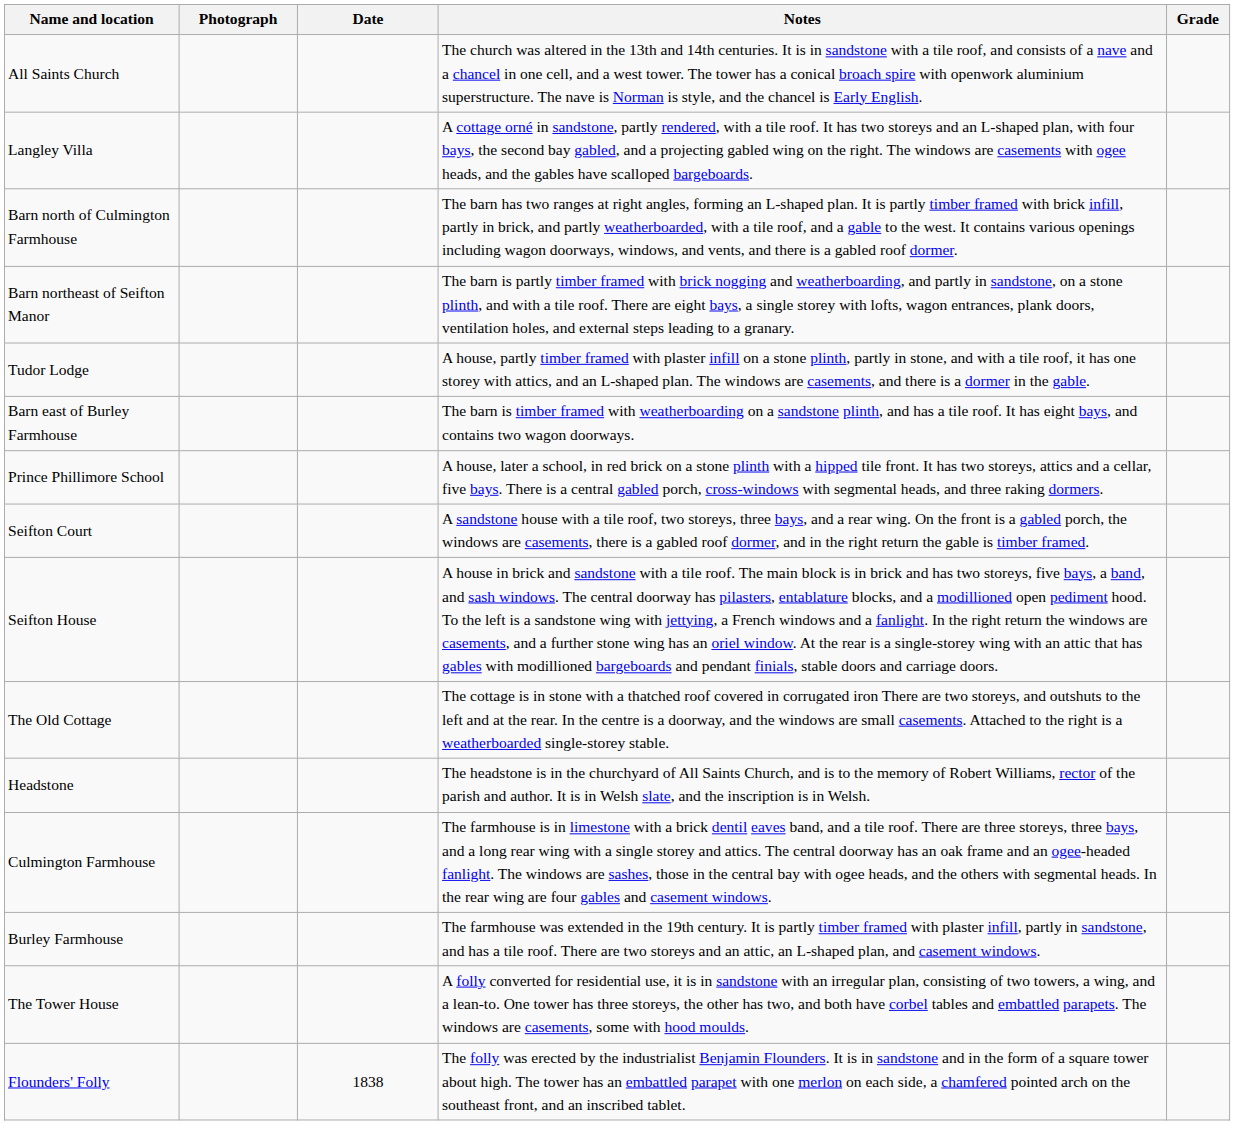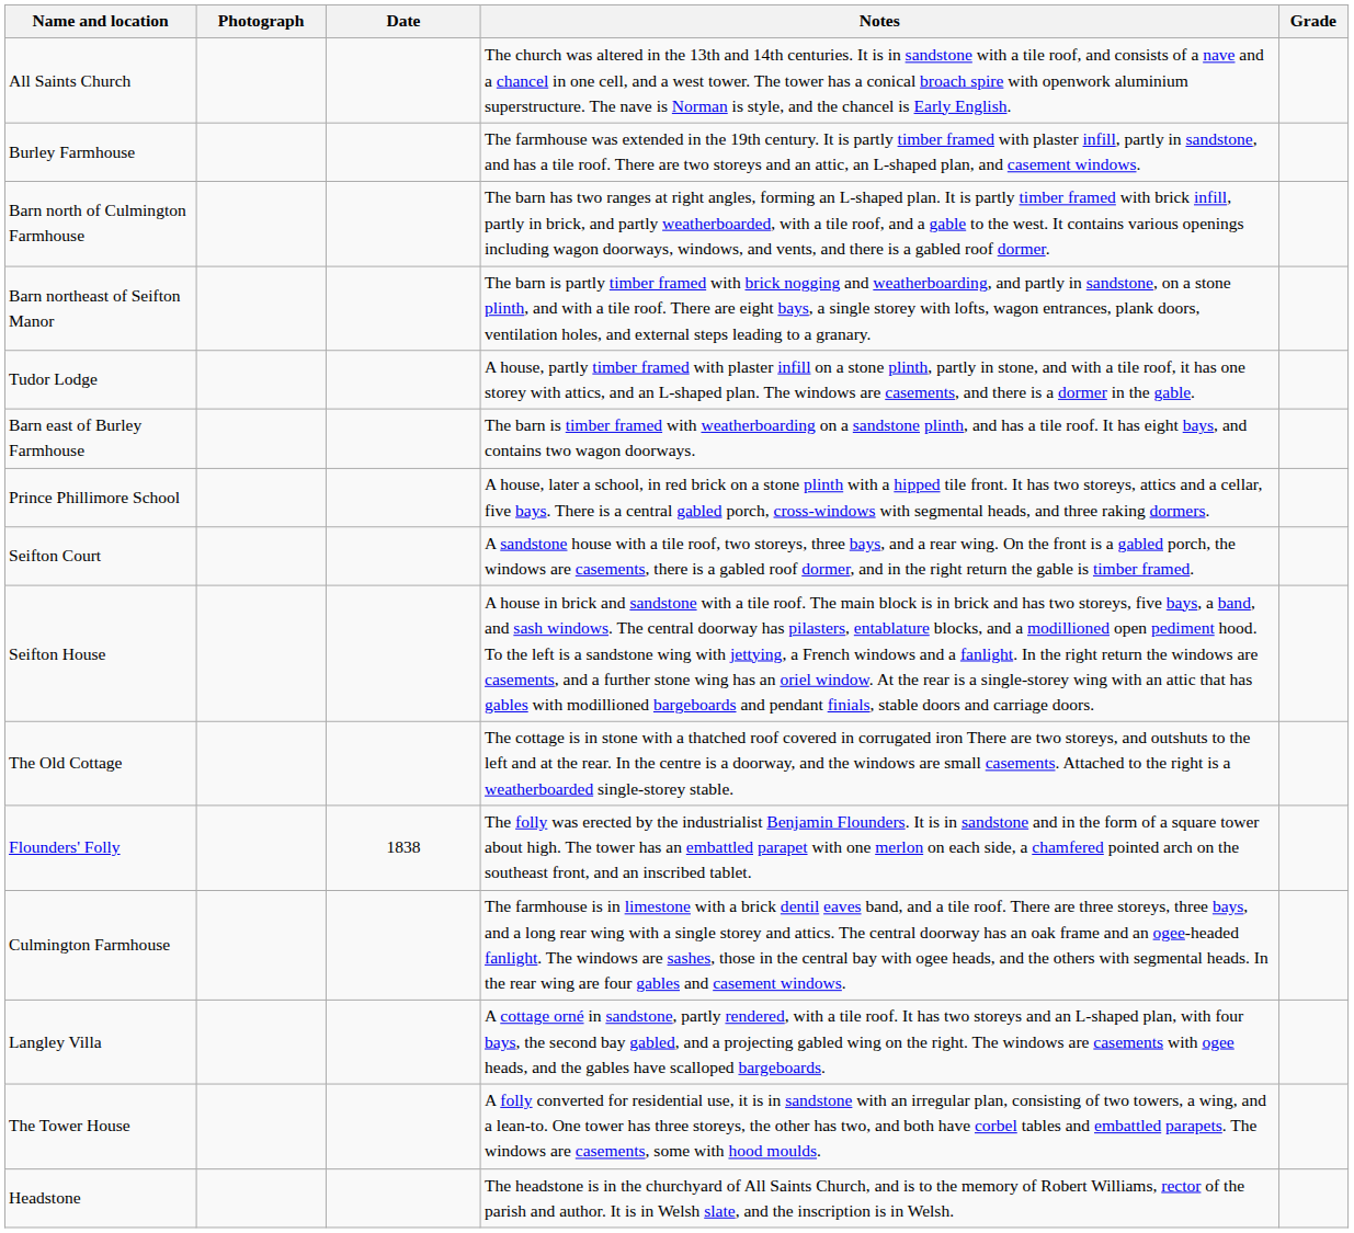rows swapped: Burley Farmhouse <-> Langley Villa
rows swapped: Flounders' Folly <-> Headstone
